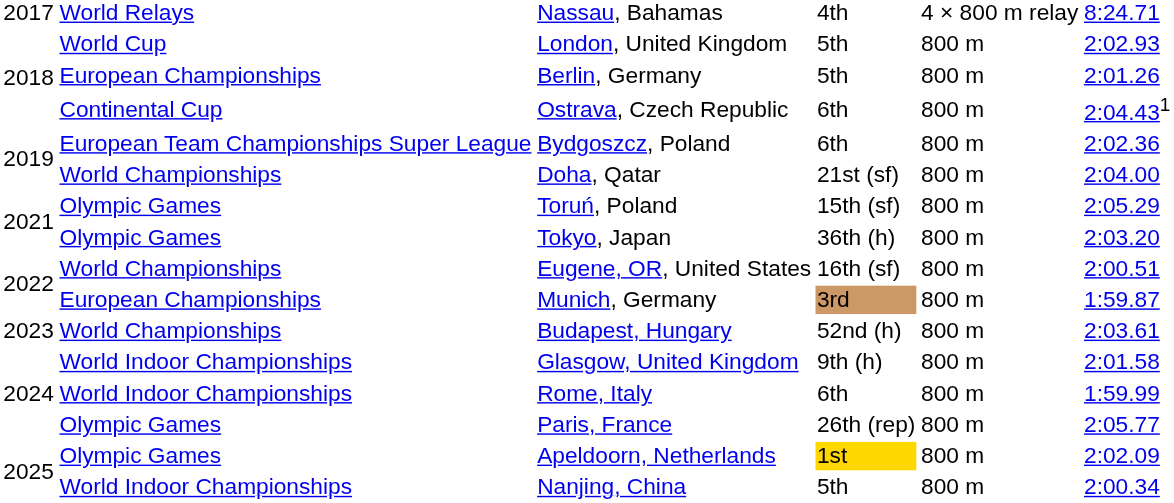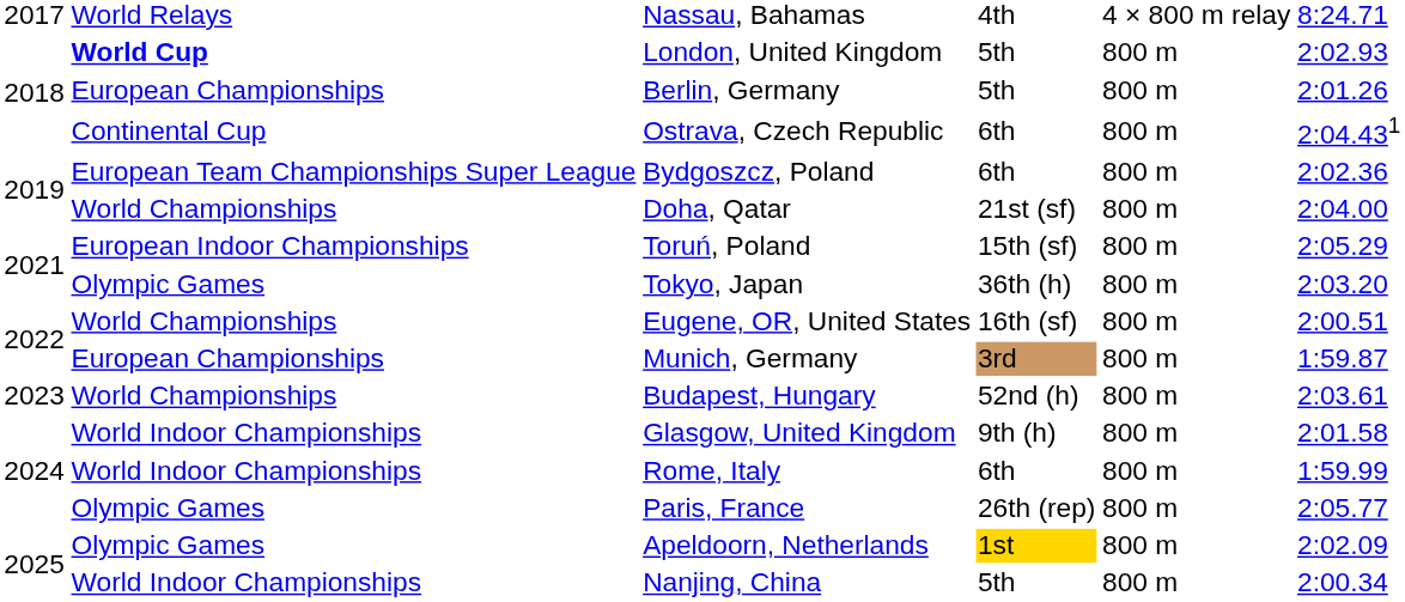London, United Kingdom | column 2: normal -> bold
Toruń, Poland | column 2: Olympic Games -> European Indoor Championships
